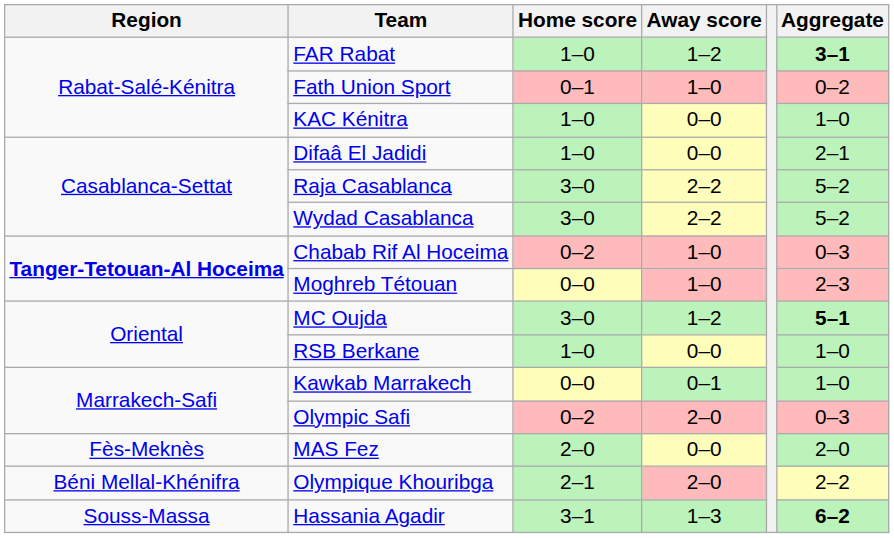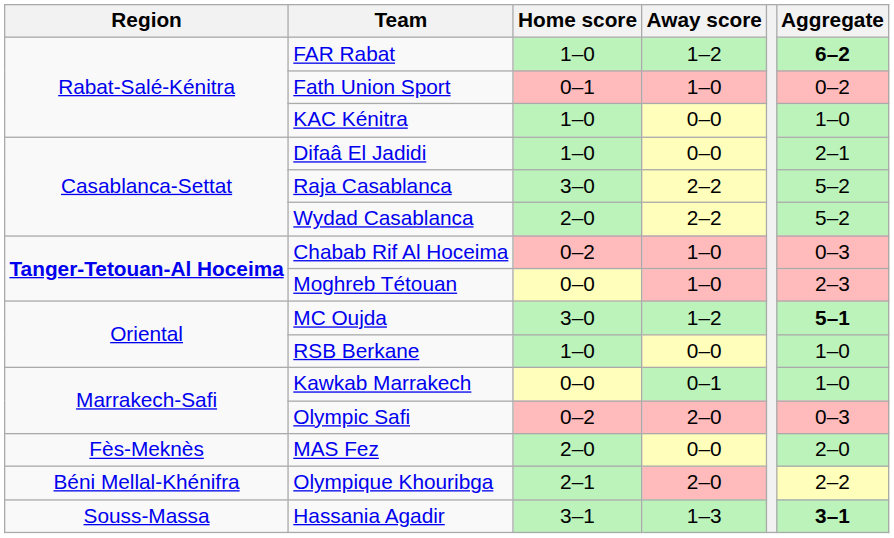FAR Rabat | Aggregate: 3–1 -> 6–2
Wydad Casablanca | Home score: 3–0 -> 2–0
Hassania Agadir | Aggregate: 6–2 -> 3–1
